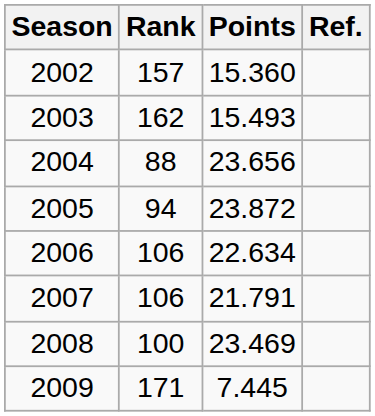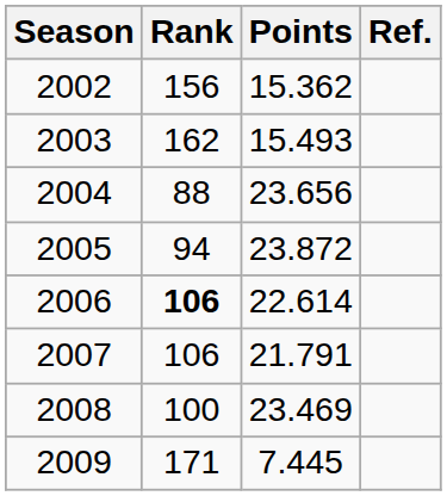2002 | Rank: 157 -> 156
2002 | Points: 15.360 -> 15.362
2006 | Rank: normal -> bold
2006 | Points: 22.634 -> 22.614
